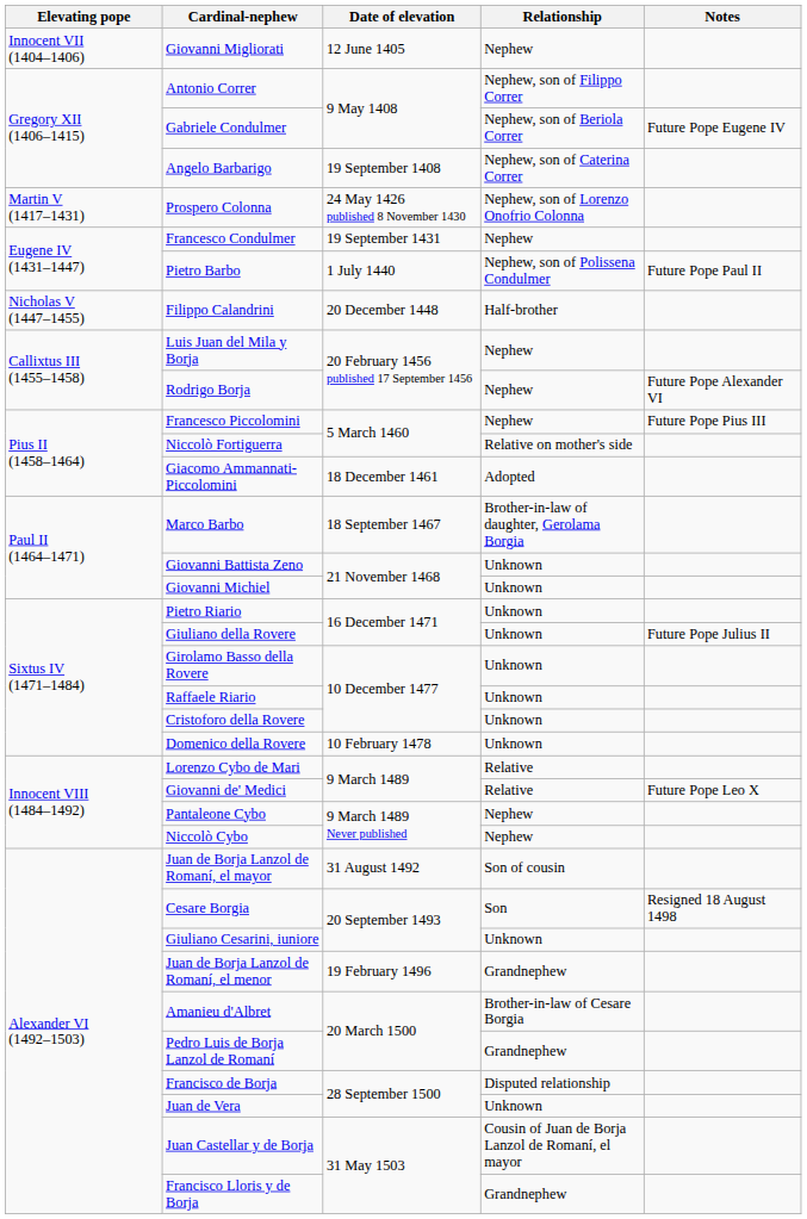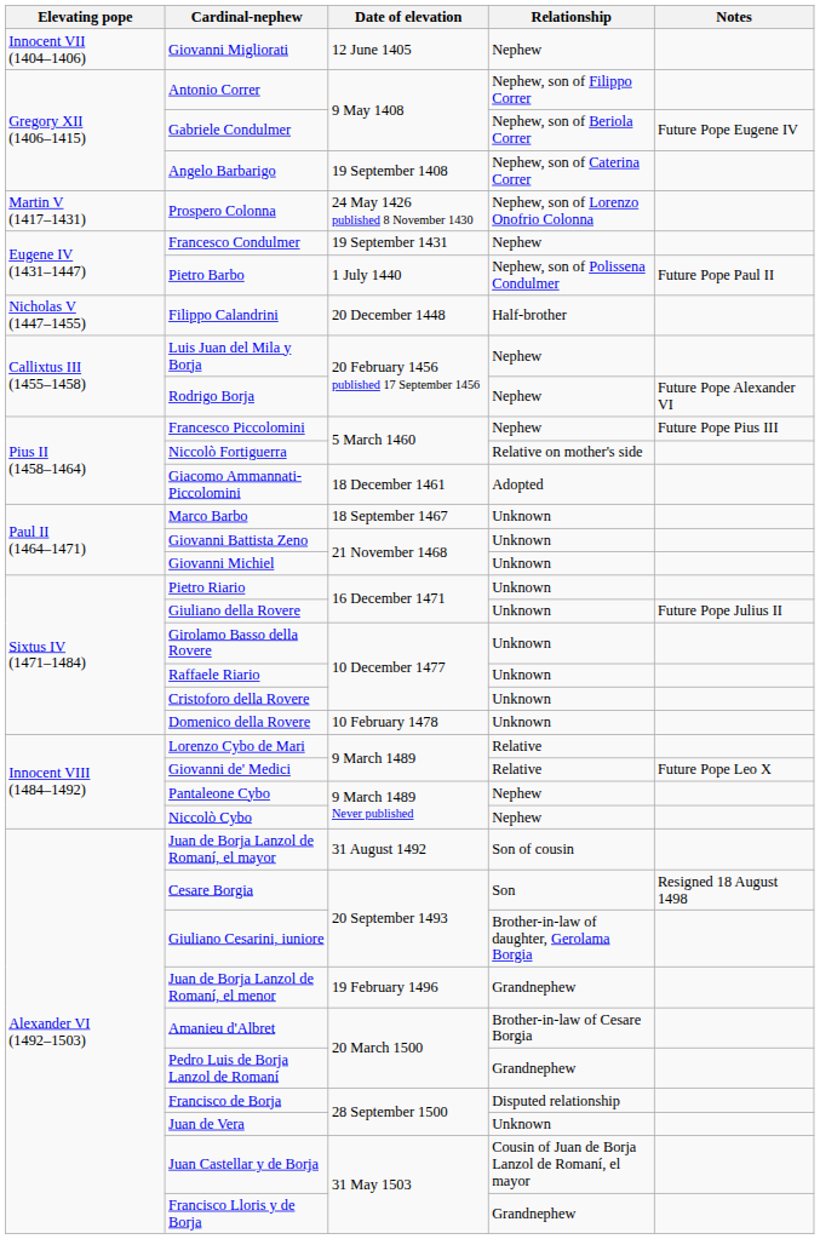Marco Barbo | Relationship: Brother-in-law of daughter, Gerolama Borgia -> Unknown
Giuliano Cesarini, iuniore | Relationship: Unknown -> Brother-in-law of daughter, Gerolama Borgia
